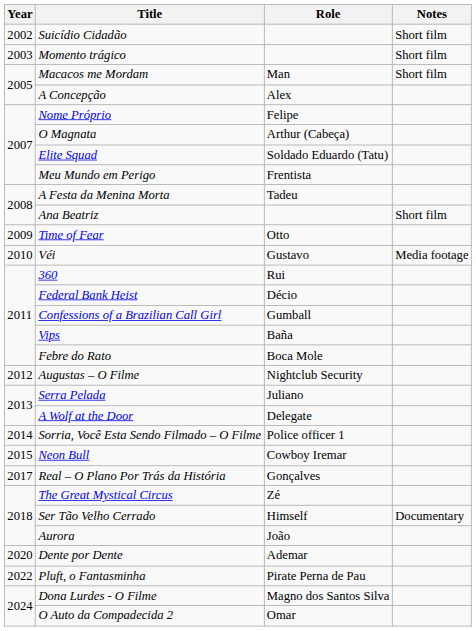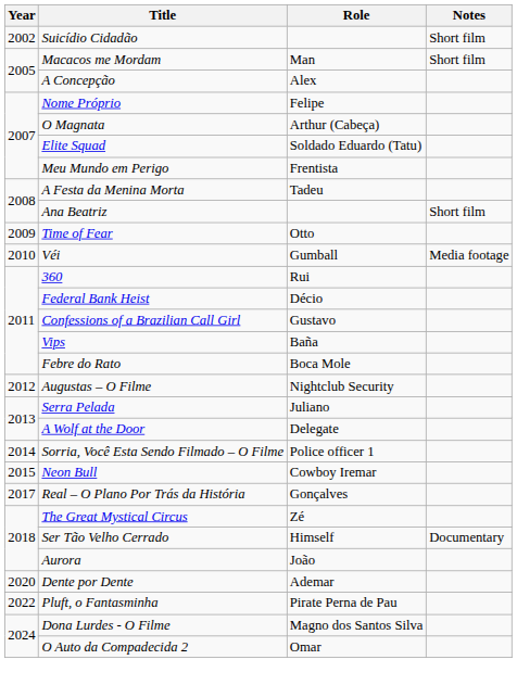- row: 2003 | Momento trágico | Short film
Véi | Role: Gustavo -> Gumball
Confessions of a Brazilian Call Girl | Role: Gumball -> Gustavo
